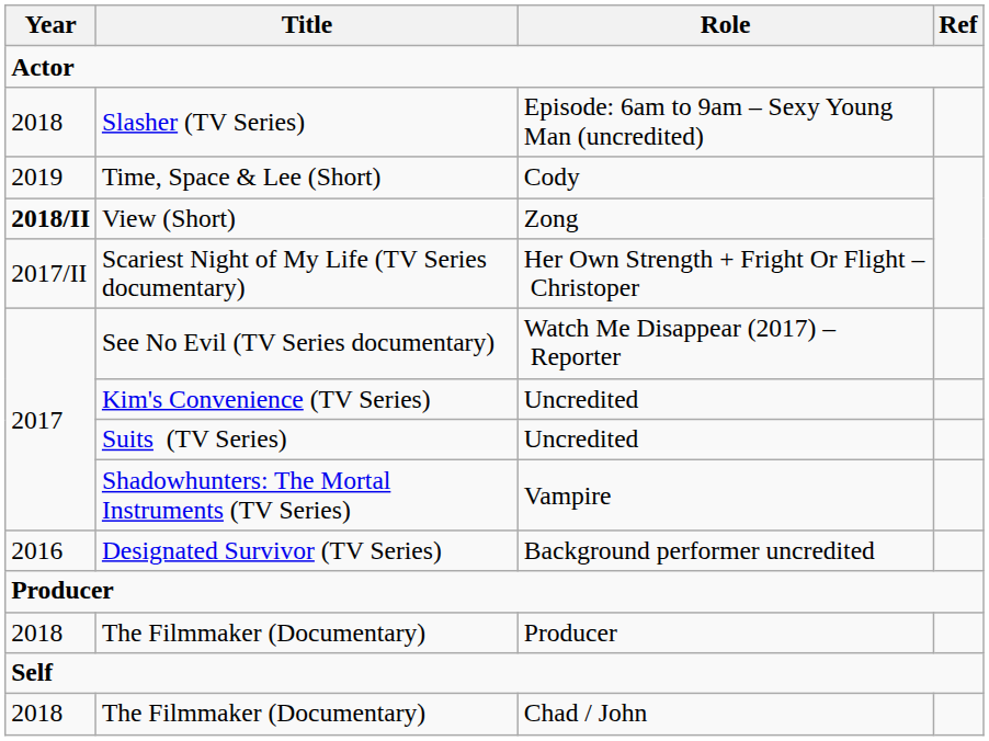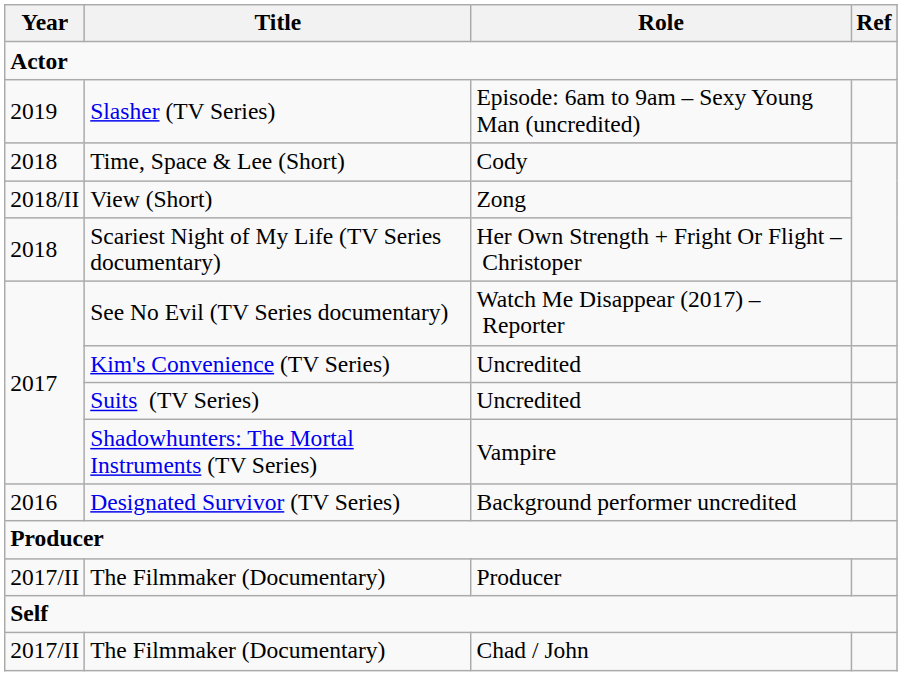Slasher (TV Series) | Year: 2018 -> 2019
Time, Space & Lee (Short) | Year: 2019 -> 2018
View (Short) | Year: bold -> normal
Scariest Night of My Life (TV Series documentary) | Year: 2017/II -> 2018
The Filmmaker (Documentary) / Producer | Year: 2018 -> 2017/II
The Filmmaker (Documentary) / Chad / John | Year: 2018 -> 2017/II
